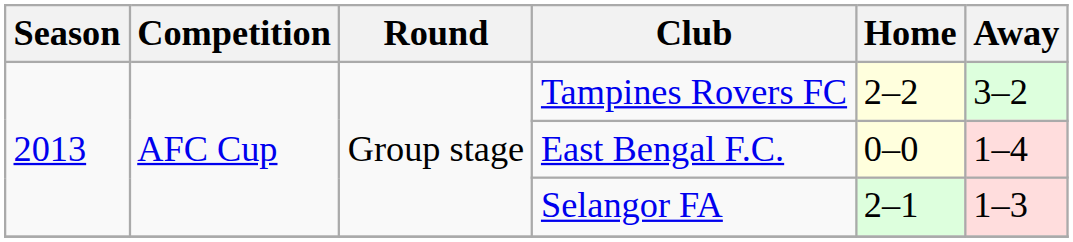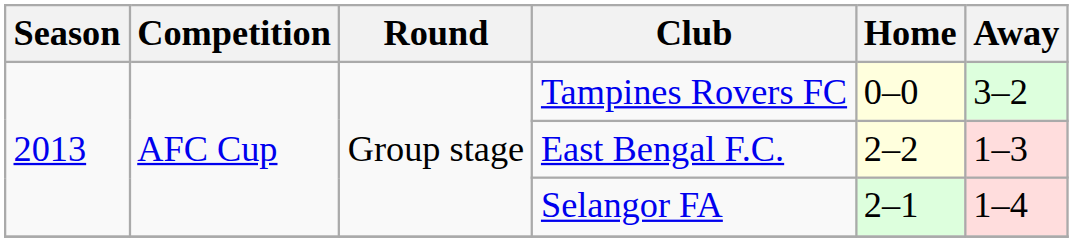Tampines Rovers FC | Home: 2–2 -> 0–0
East Bengal F.C. | Home: 0–0 -> 2–2
East Bengal F.C. | Away: 1–4 -> 1–3
Selangor FA | Away: 1–3 -> 1–4
